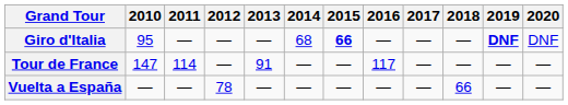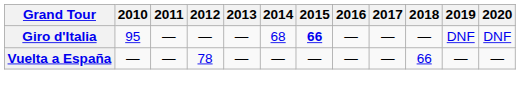Giro d'Italia | 2019: bold -> normal
- row: Tour de France | 147 | 114 | — | 91 | — | — | 117 | — | — | — | —
